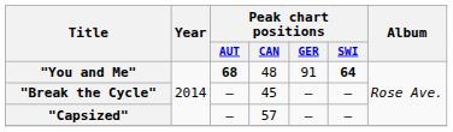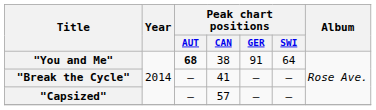"You and Me" | Peak chart positions / CAN: 48 -> 38
"You and Me" | Peak chart positions / SWI: bold -> normal
"Break the Cycle" | Peak chart positions / CAN: 45 -> 41
